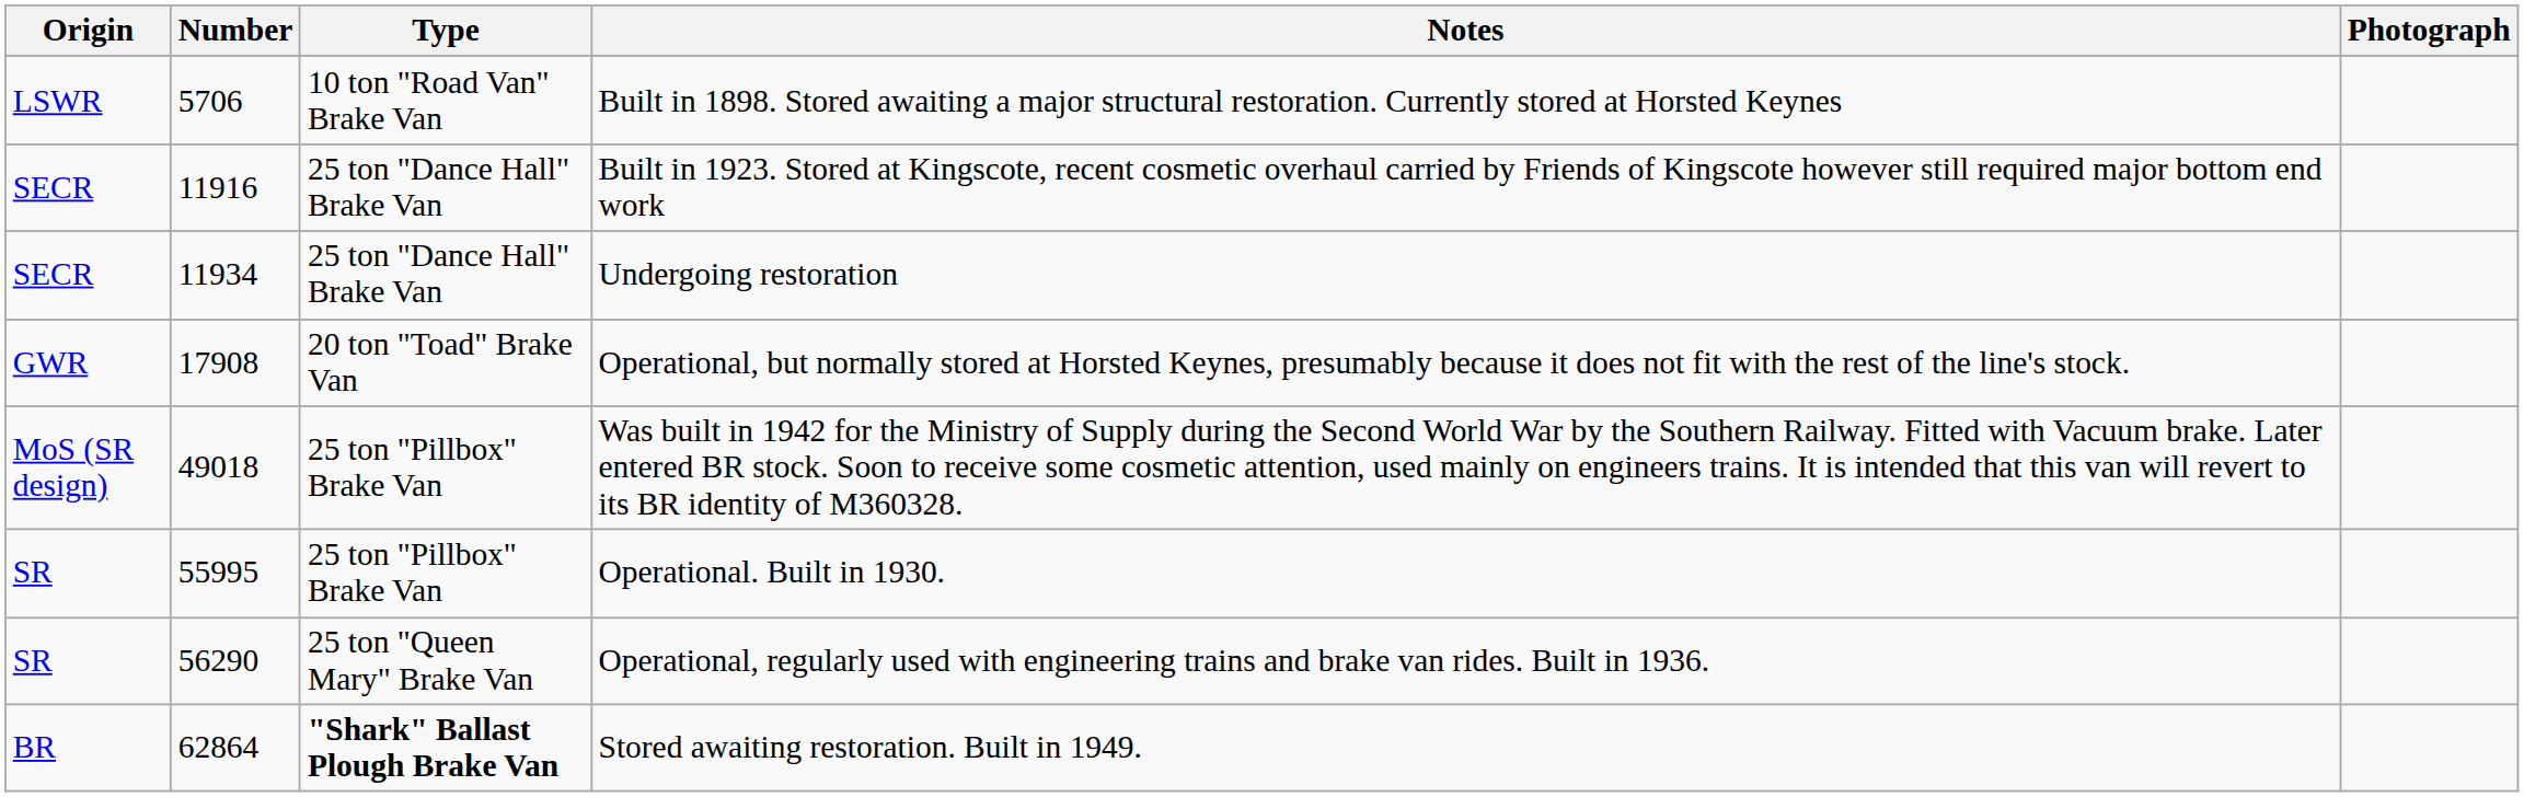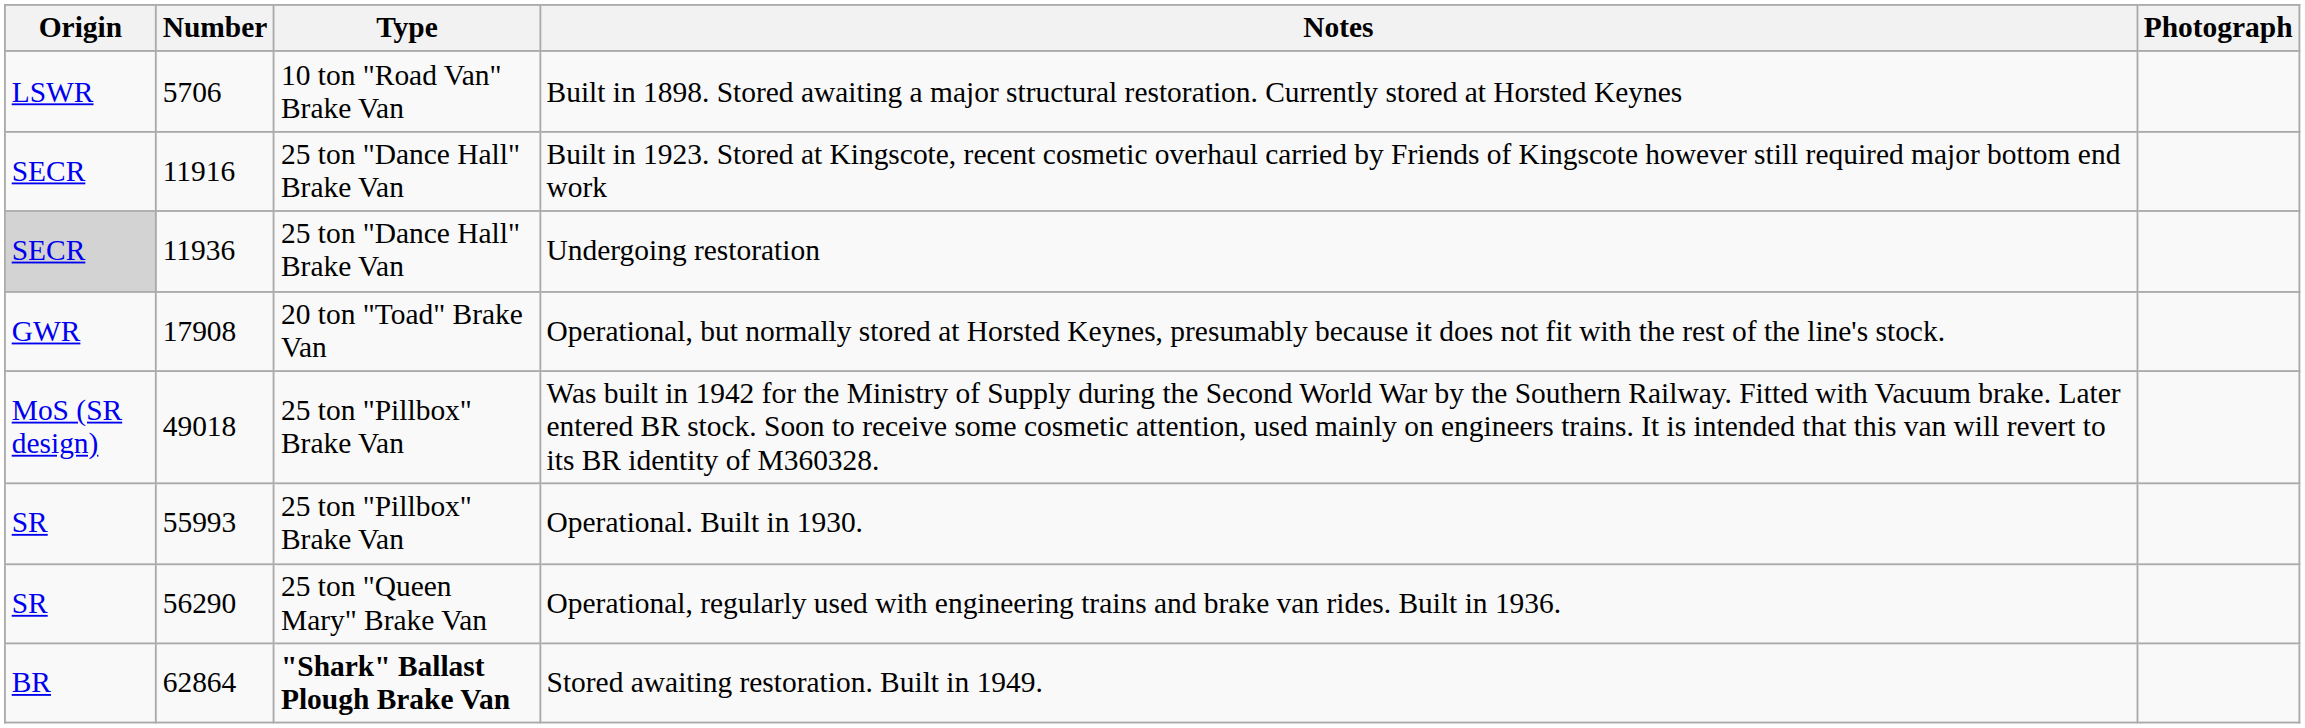Undergoing restoration | Origin: no background -> lightgrey background
Undergoing restoration | Number: 11934 -> 11936
Operational. Built in 1930. | Number: 55995 -> 55993
